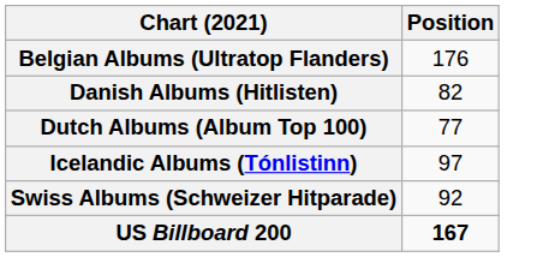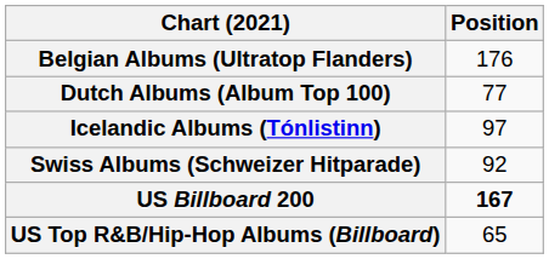- row: Danish Albums (Hitlisten) | 82
+ row: US Top R&B/Hip-Hop Albums (Billboard) | 65
